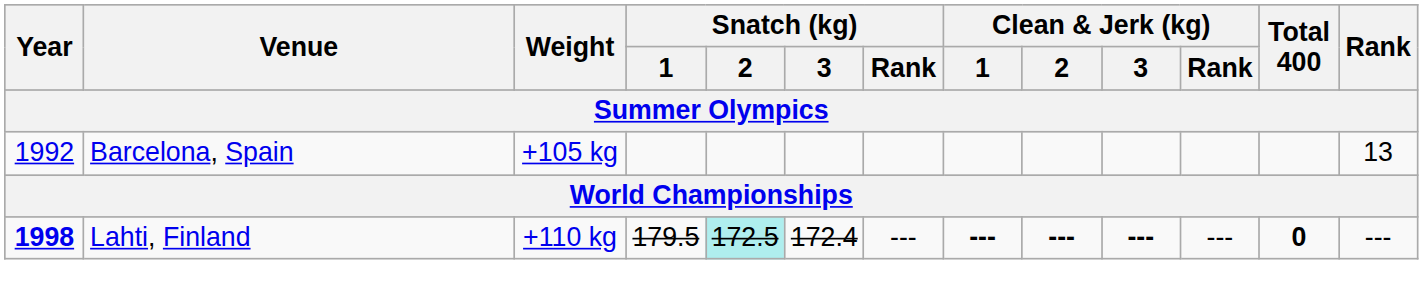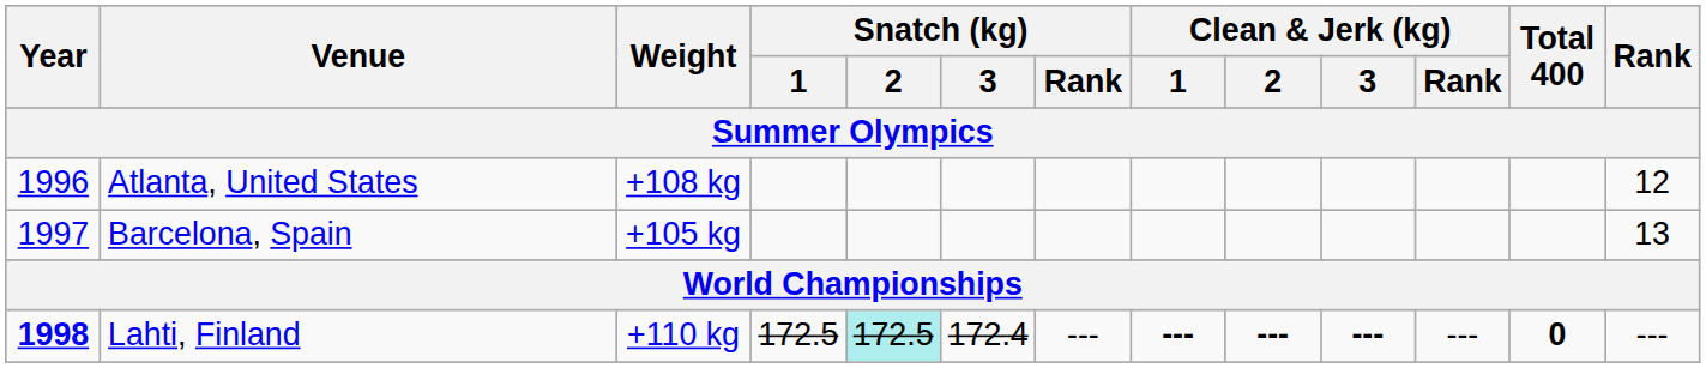+ row: 1996 | Atlanta, United States | +108 kg | 12
Barcelona, Spain | Year: 1992 -> 1997
Lahti, Finland | Snatch (kg) / 1: 179.5 -> 172.5
